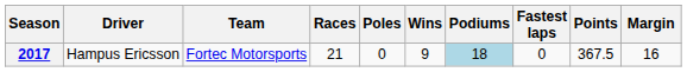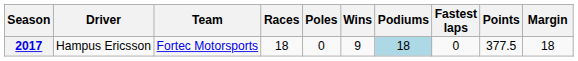2017 | Races: 21 -> 18
2017 | Points: 367.5 -> 377.5
2017 | Margin: 16 -> 18
